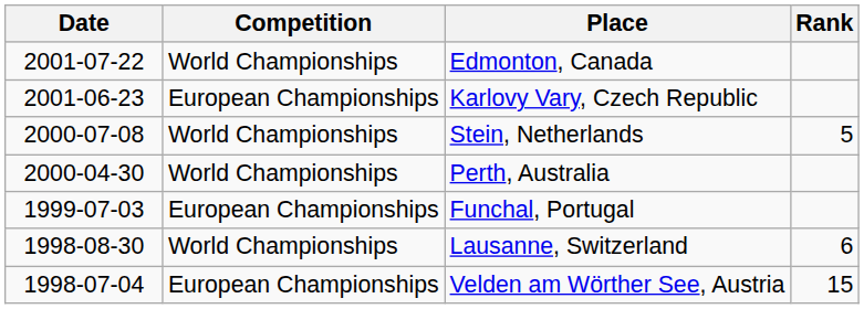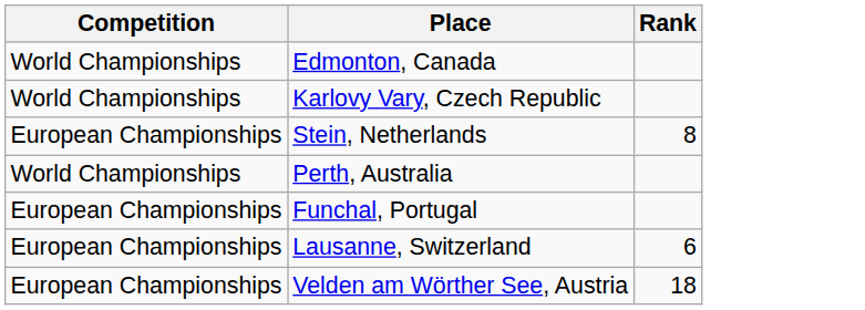- column: Date | 2001-07-22 | 2001-06-23 | 2000-07-08 | 2000-04-30 | 1999-07-03 | 1998-08-30 | 1998-07-04
Karlovy Vary, Czech Republic | Competition: European Championships -> World Championships
Stein, Netherlands | Competition: World Championships -> European Championships
Stein, Netherlands | Rank: 5 -> 8
Lausanne, Switzerland | Competition: World Championships -> European Championships
Velden am Wörther See, Austria | Rank: 15 -> 18
